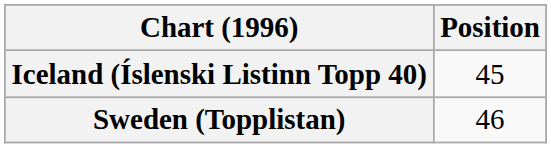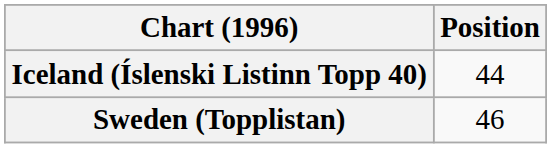Iceland (Íslenski Listinn Topp 40) | Position: 45 -> 44
